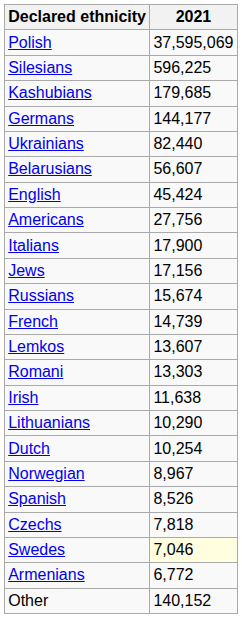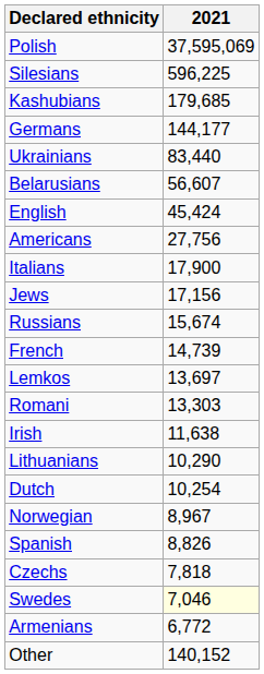Ukrainians | 2021: 82,440 -> 83,440
Lemkos | 2021: 13,607 -> 13,697
Spanish | 2021: 8,526 -> 8,826
